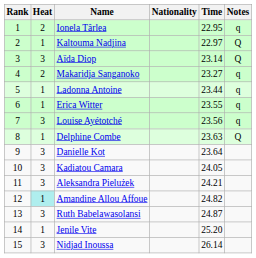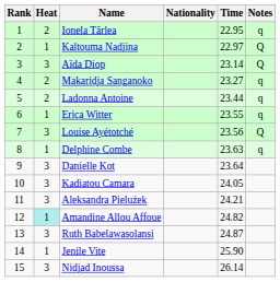Ladonna Antoine | Heat: 1 -> 2
Louise Ayétotché | Notes: q -> Q
Delphine Combe | Notes: Q -> q
Jenile Vite | Time: 25.20 -> 25.90
